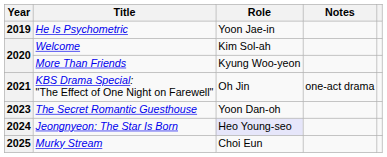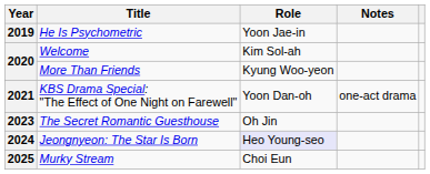KBS Drama Special: "The Effect of One Night on Farewell" | Role: Oh Jin -> Yoon Dan-oh
The Secret Romantic Guesthouse | Role: Yoon Dan-oh -> Oh Jin
